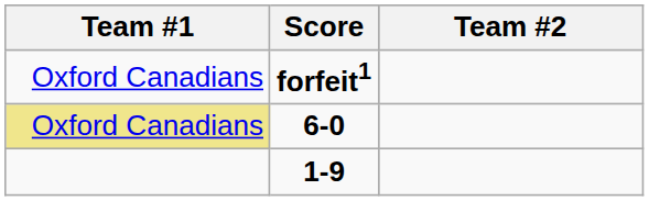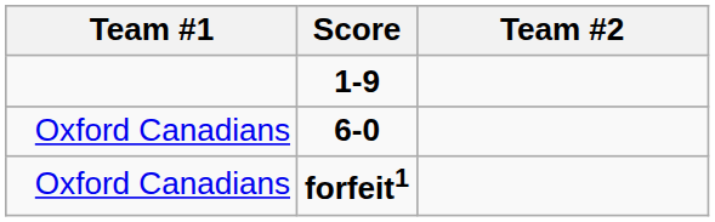rows swapped: forfeit1 <-> 1-9
6-0 | Team #1: khaki background -> no background
